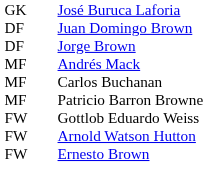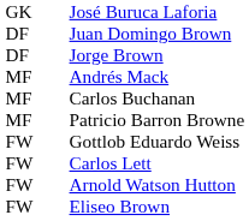+ row: FW | Carlos Lett
- row: FW | Ernesto Brown
+ row: FW | Eliseo Brown
